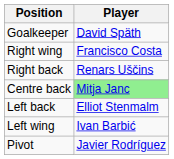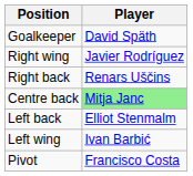Right wing | Player: Francisco Costa -> Javier Rodríguez
Pivot | Player: Javier Rodríguez -> Francisco Costa
